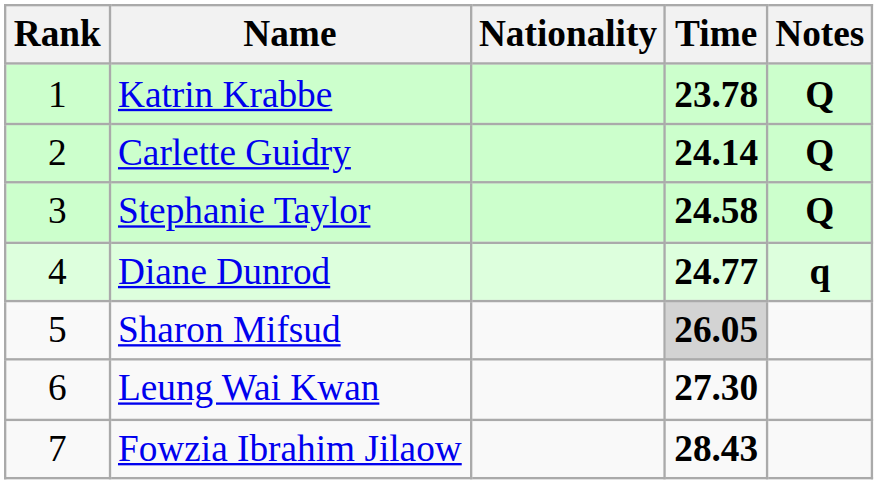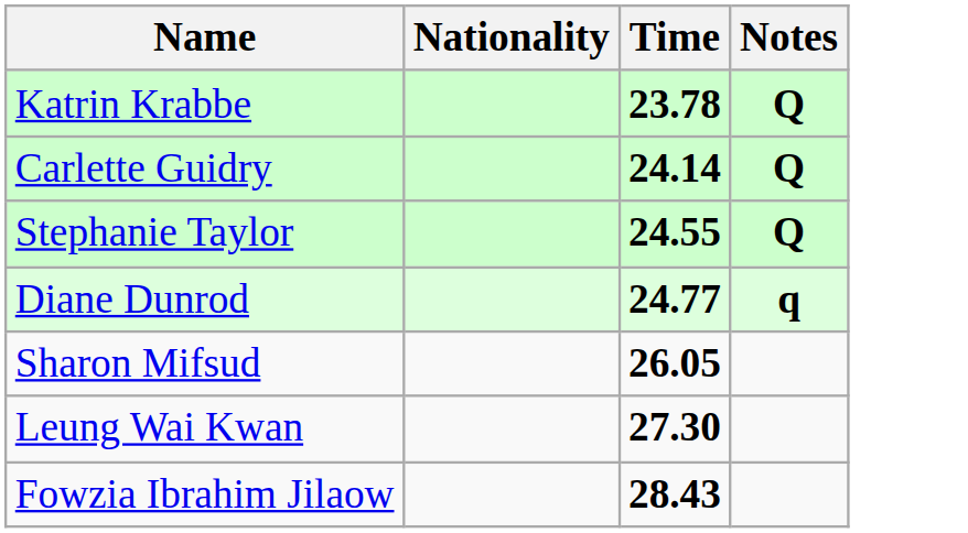- column: Rank | 1 | 2 | 3 | 4 | 5 | 6 | 7
Stephanie Taylor | Time: 24.58 -> 24.55
Sharon Mifsud | Time: lightgrey background -> no background
